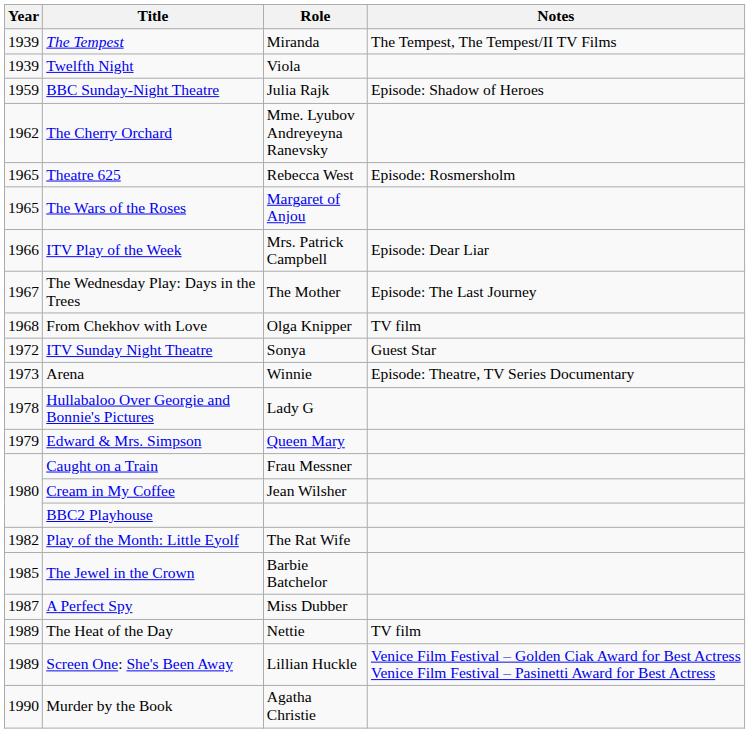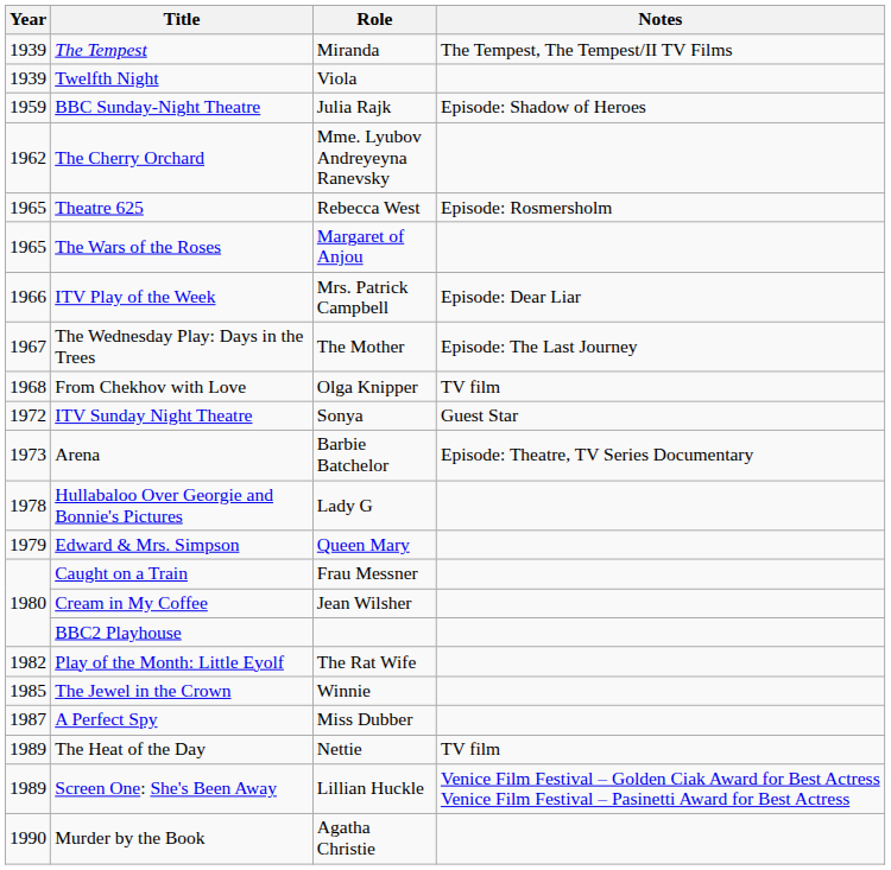Arena | Role: Winnie -> Barbie Batchelor
The Jewel in the Crown | Role: Barbie Batchelor -> Winnie
